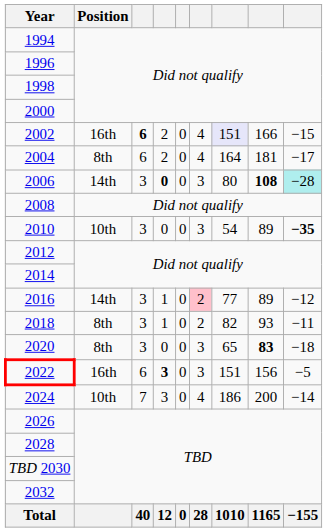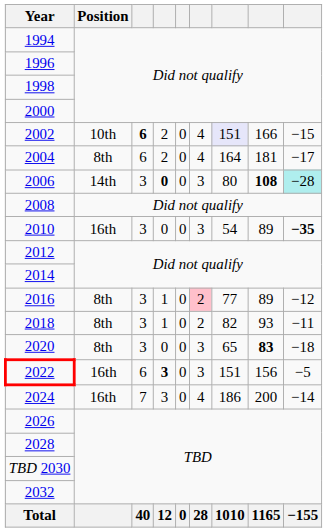2002 | Position: 16th -> 10th
2010 | Position: 10th -> 16th
2016 | Position: 14th -> 8th
2024 | Position: 10th -> 16th
